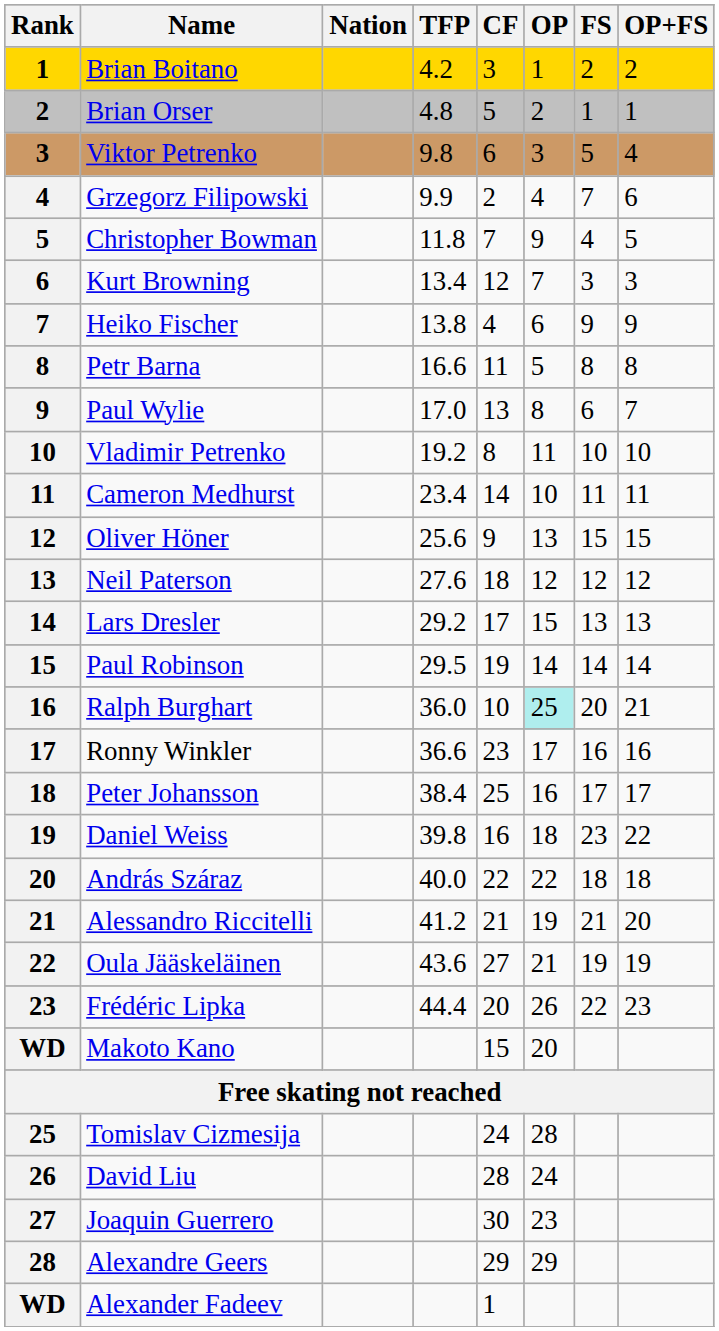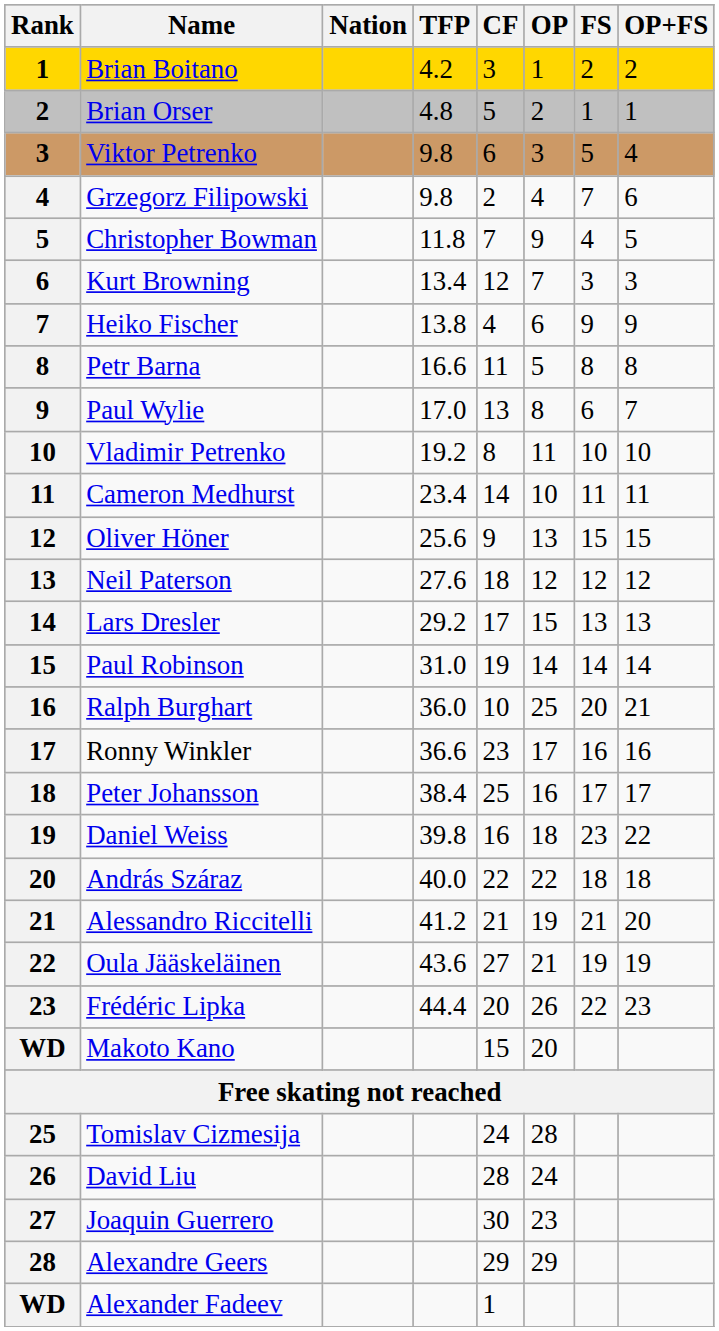Grzegorz Filipowski | TFP: 9.9 -> 9.8
Paul Robinson | TFP: 29.5 -> 31.0
Ralph Burghart | OP: paleturquoise background -> no background
